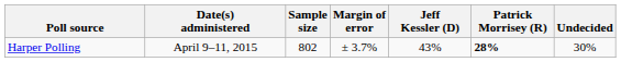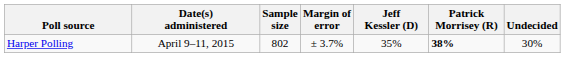Harper Polling | Jeff Kessler (D): 43% -> 35%
Harper Polling | Patrick Morrisey (R): 28% -> 38%
